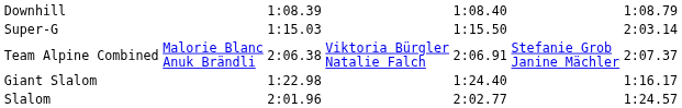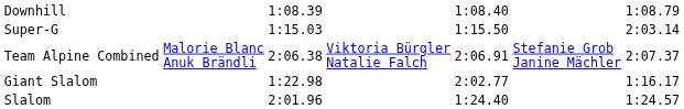Giant Slalom | column 5: 1:24.40 -> 2:02.77
Slalom | column 5: 2:02.77 -> 1:24.40
